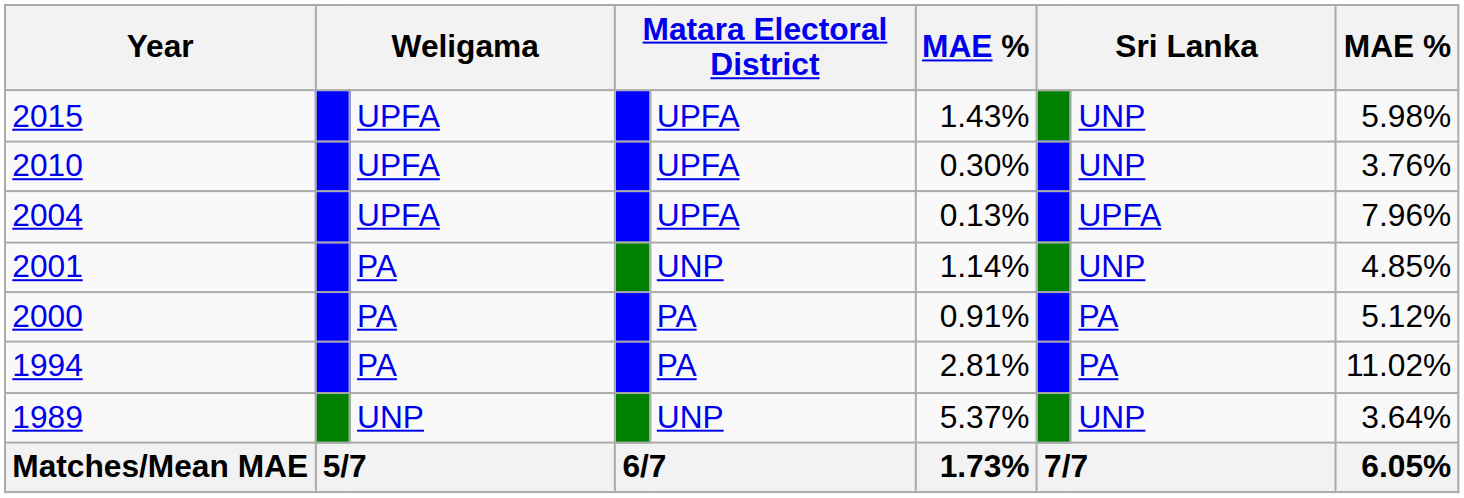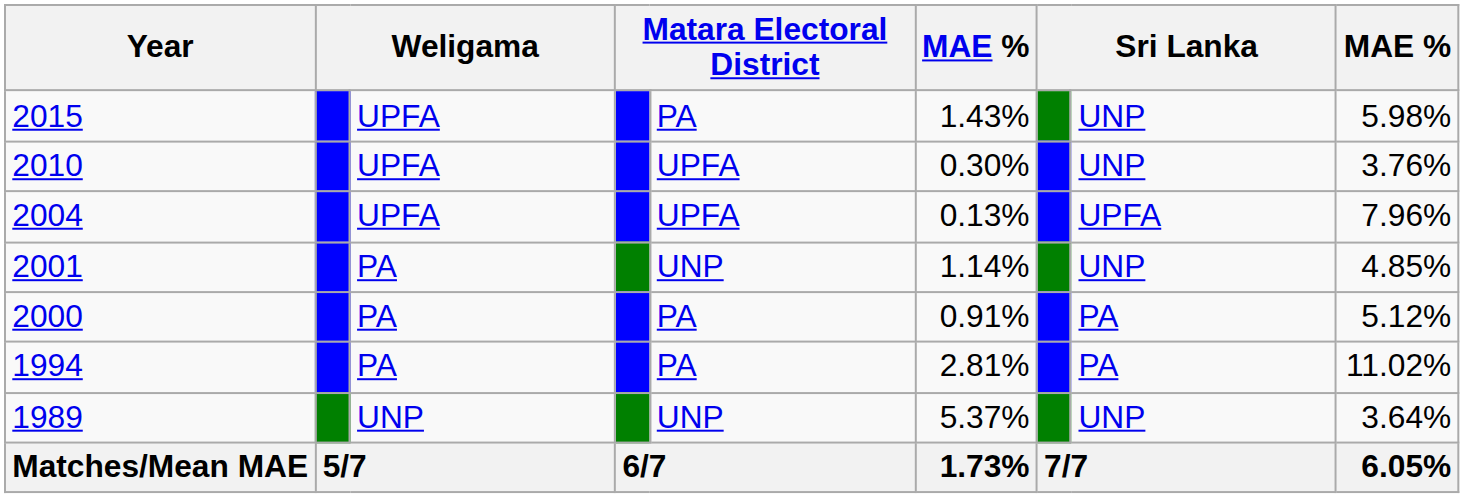2015 | column 5: UPFA -> PA
